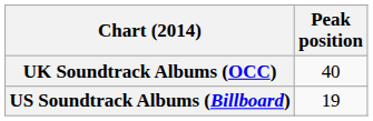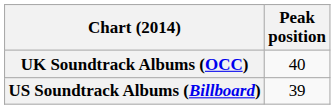US Soundtrack Albums (Billboard) | Peak position: 19 -> 39
